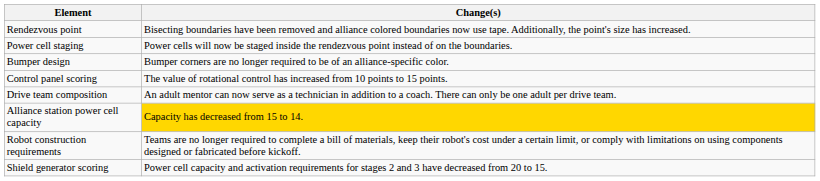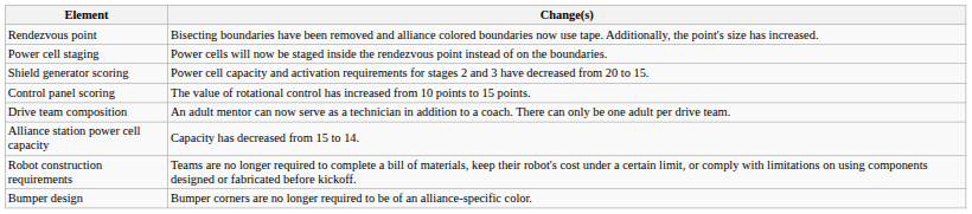rows swapped: Shield generator scoring <-> Bumper design
Alliance station power cell capacity | Change(s): gold background -> no background
